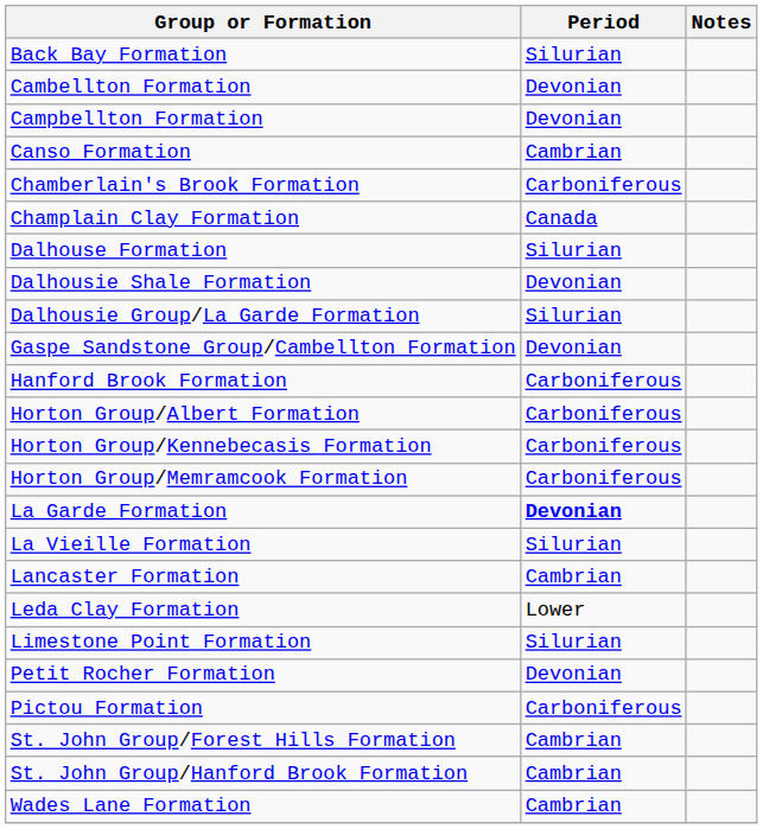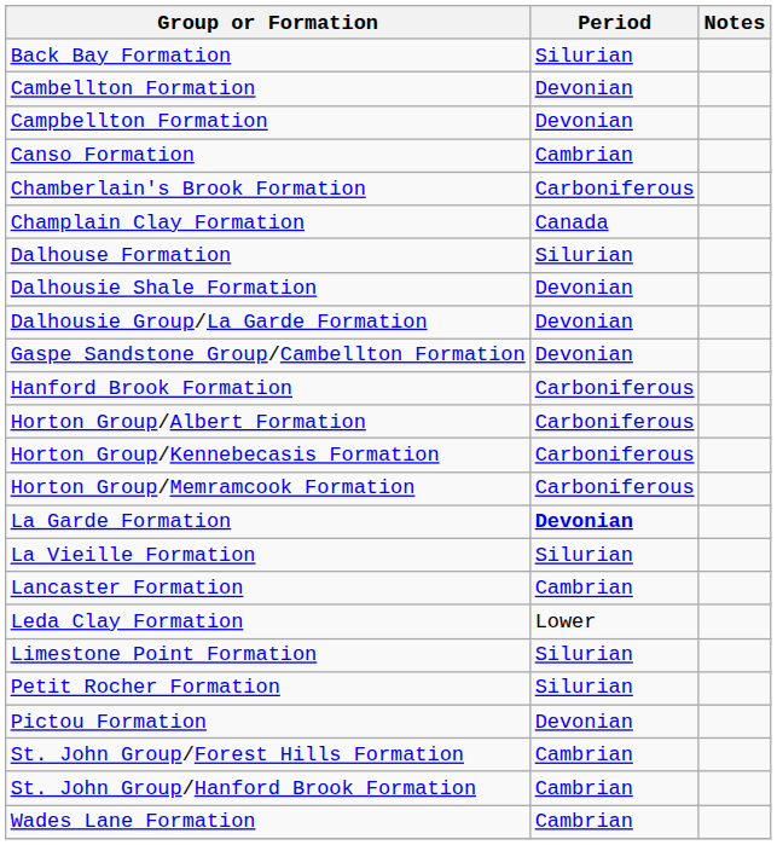Dalhousie Group/La Garde Formation | Period: Silurian -> Devonian
Petit Rocher Formation | Period: Devonian -> Silurian
Pictou Formation | Period: Carboniferous -> Devonian
